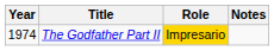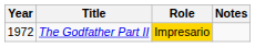The Godfather Part II | Year: 1974 -> 1972
